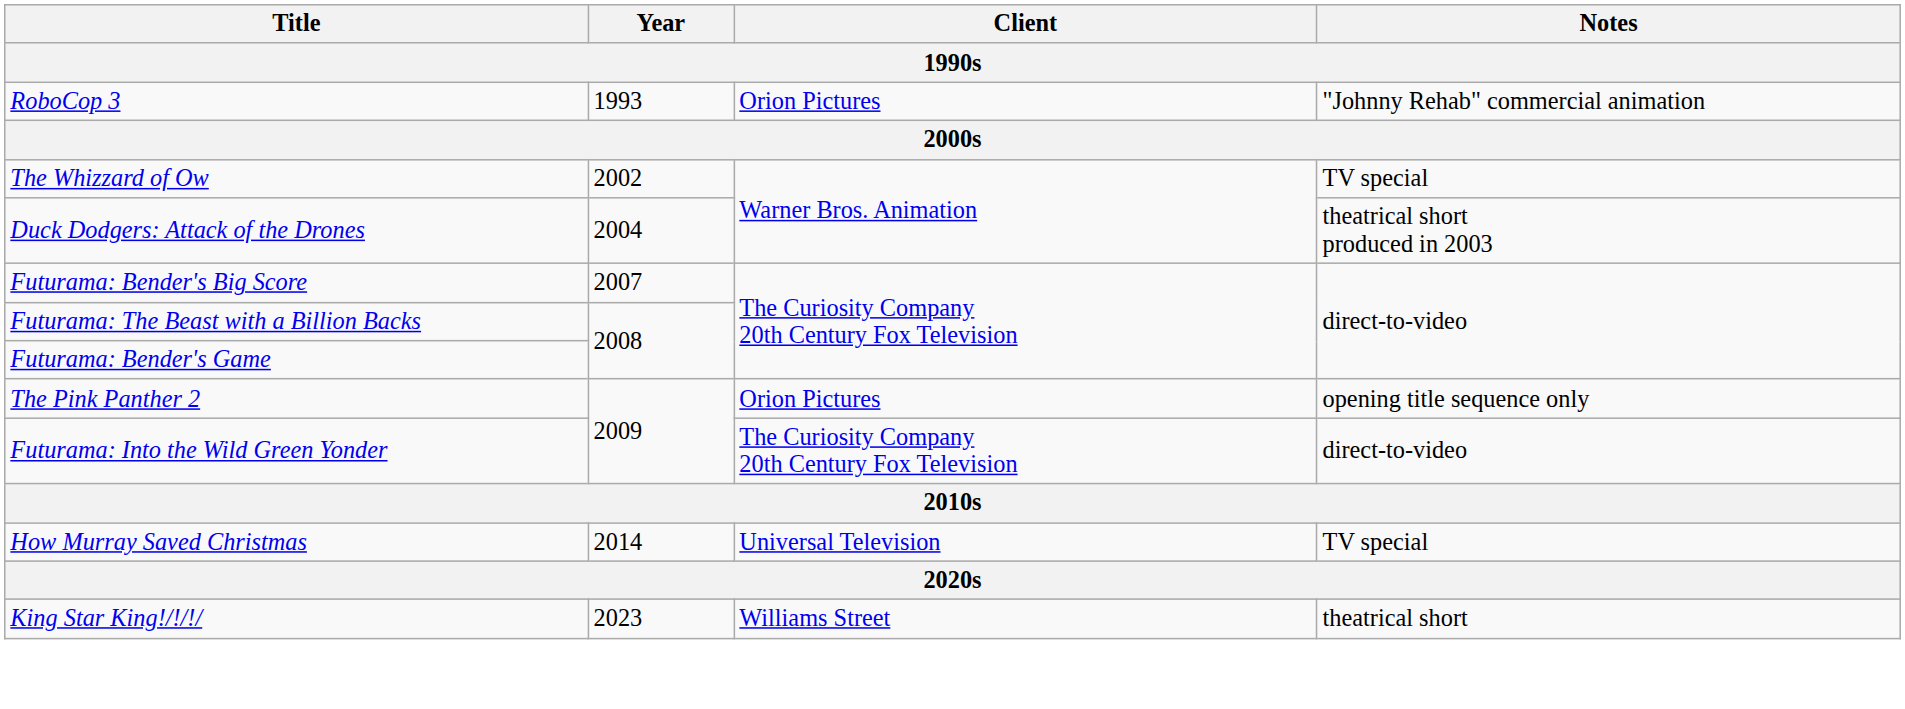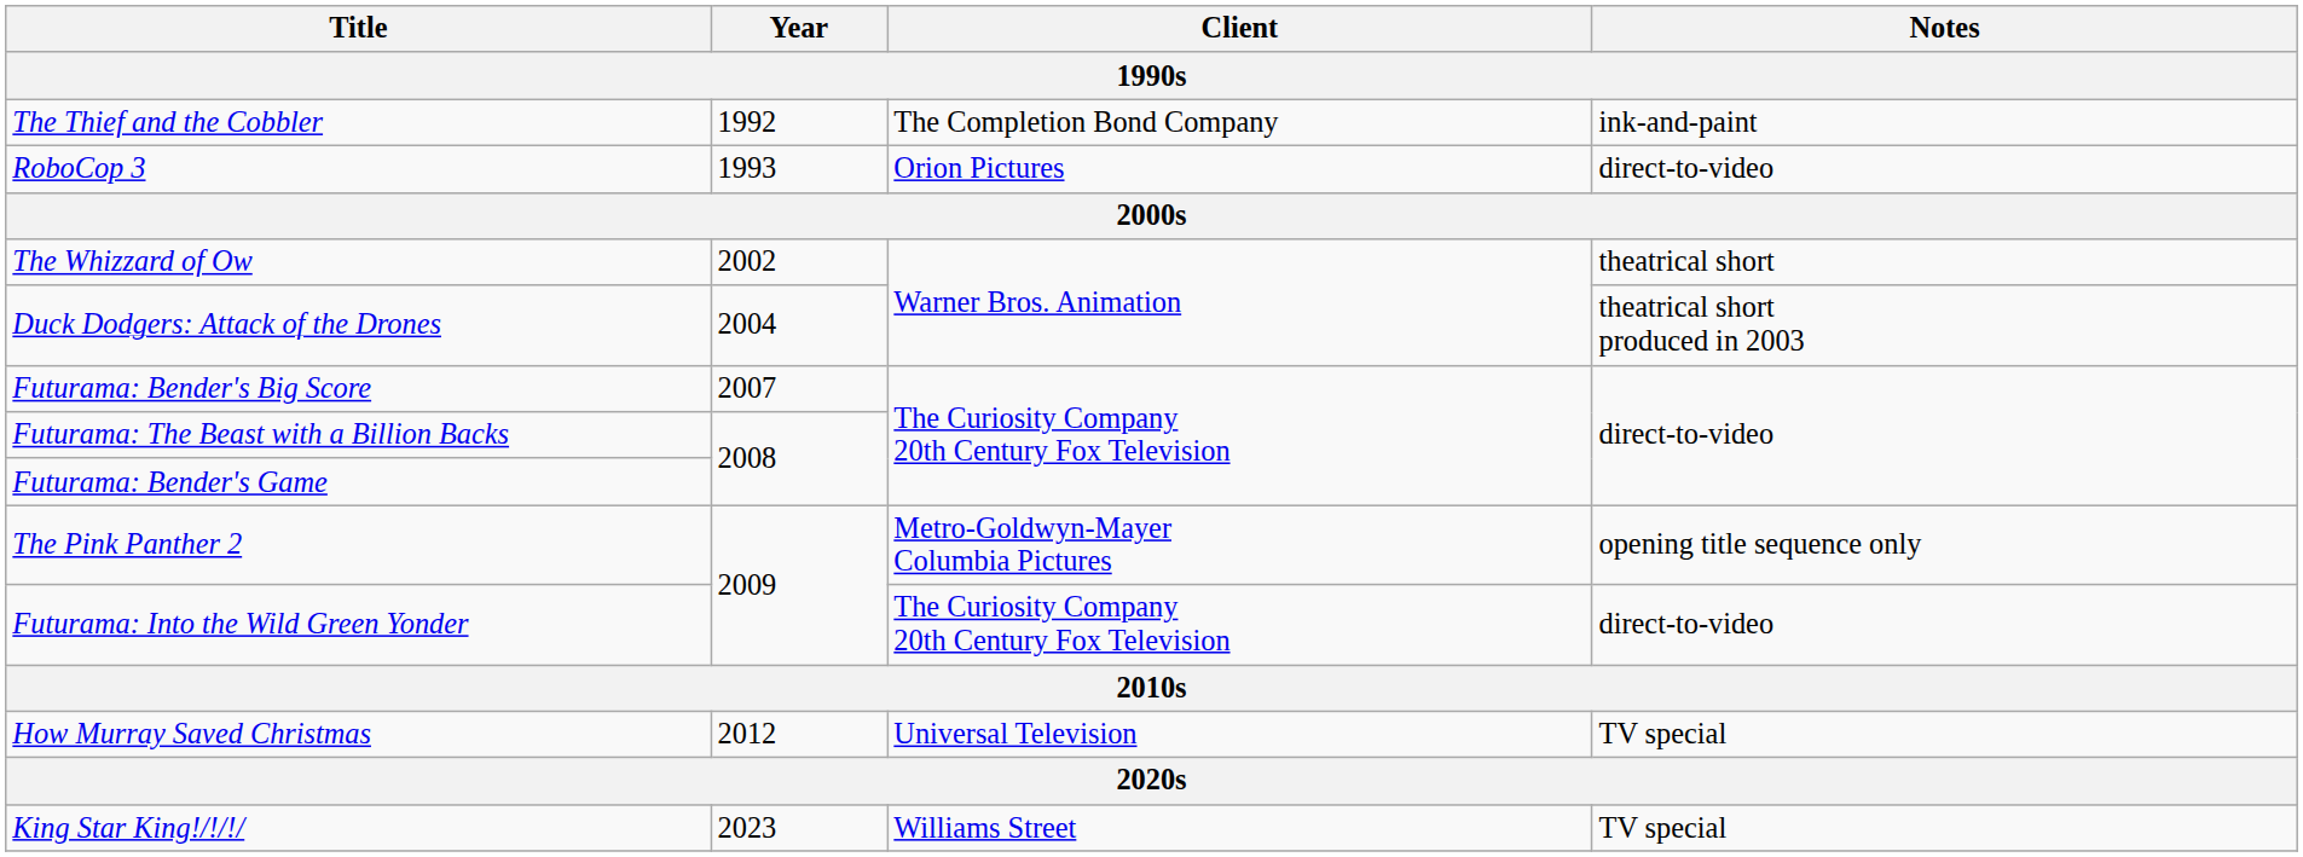+ row: The Thief and the Cobbler | 1992 | The Completion Bond Company | ink-and-paint
RoboCop 3 | Notes: "Johnny Rehab" commercial animation -> direct-to-video
The Whizzard of Ow | Notes: TV special -> theatrical short
The Pink Panther 2 | Client: Orion Pictures -> Metro-Goldwyn-Mayer Columbia Pictures
How Murray Saved Christmas | Year: 2014 -> 2012
King Star King!/!/!/ | Notes: theatrical short -> TV special
